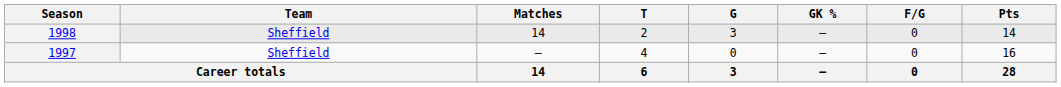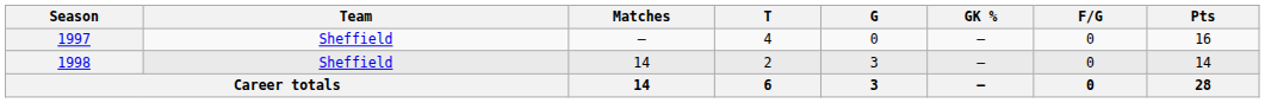rows swapped: 1997 <-> 1998
